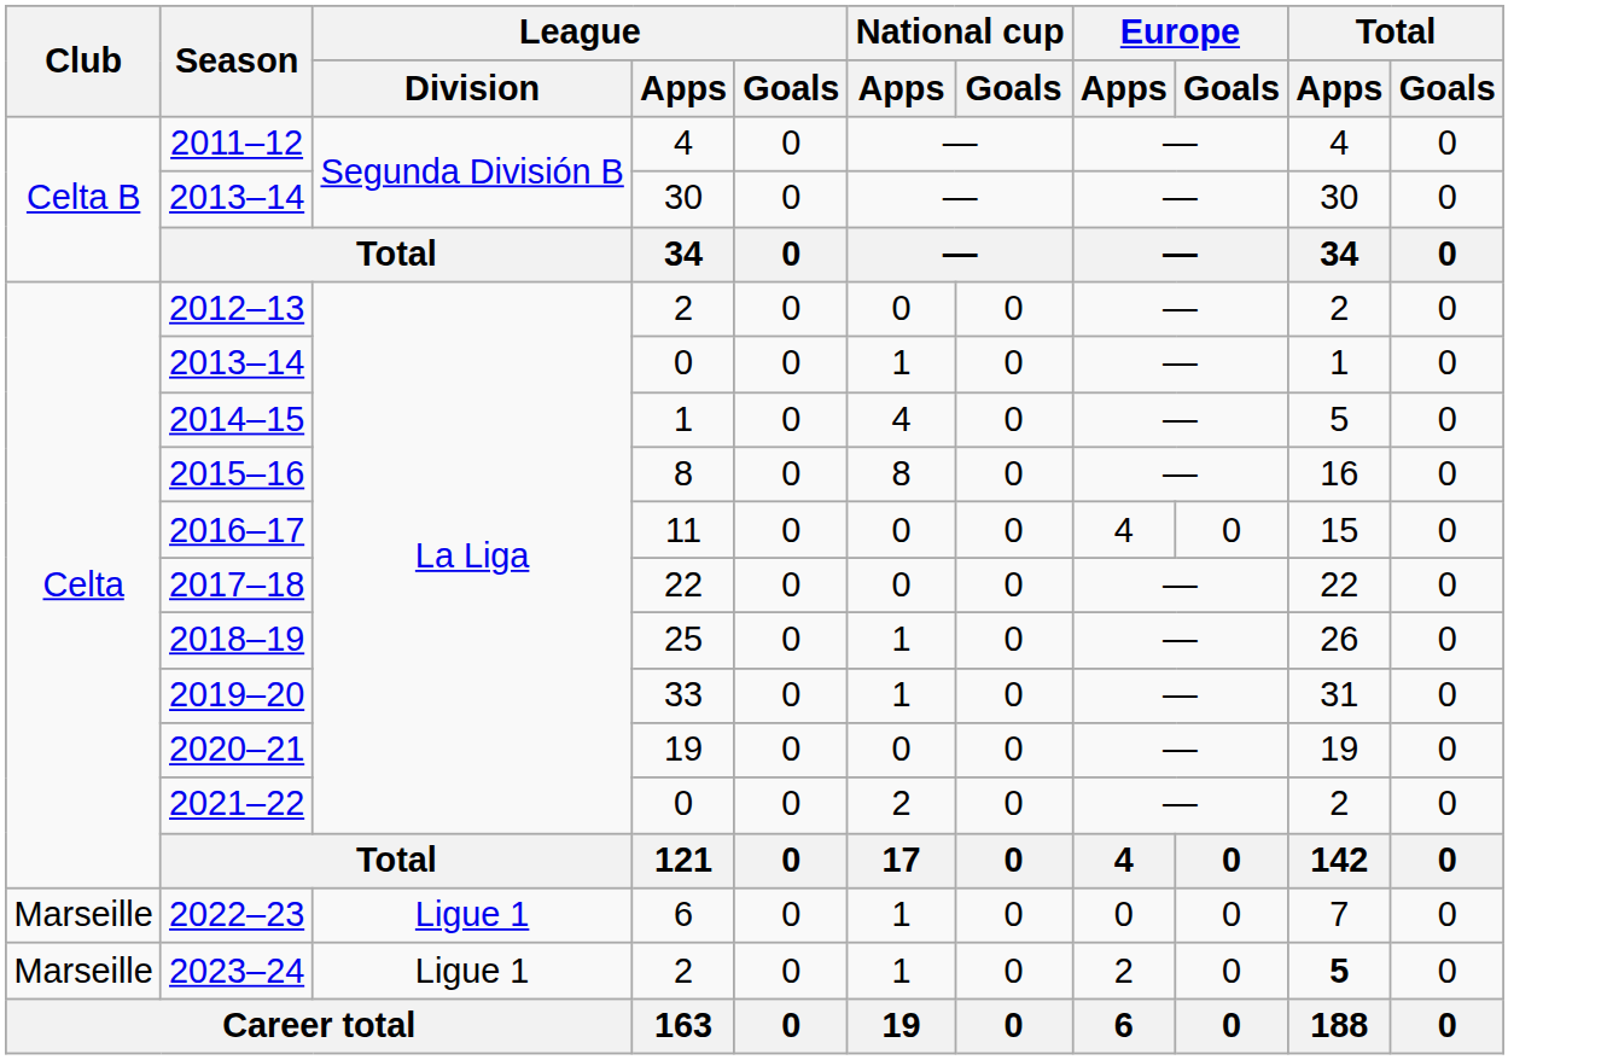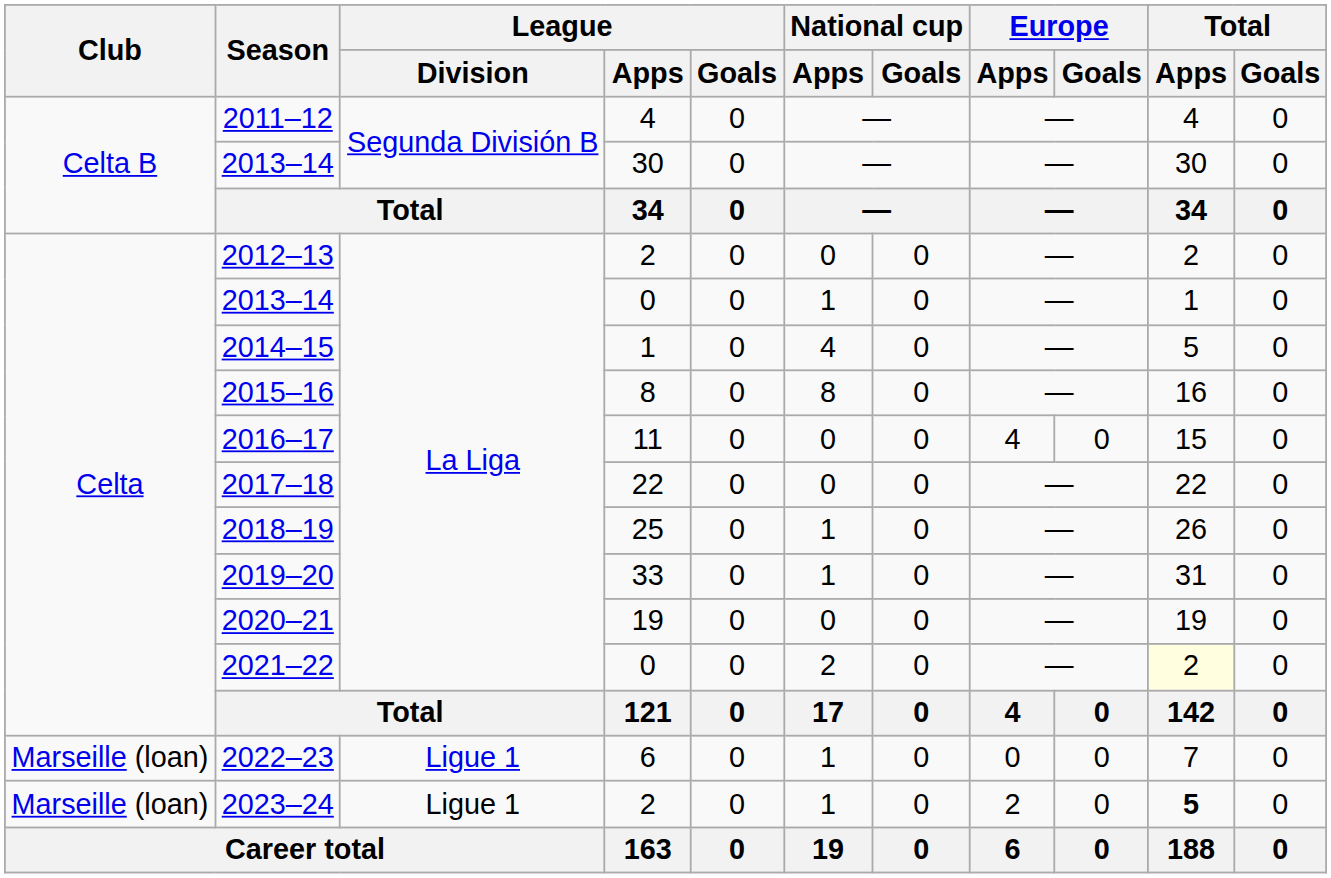2021–22 | Total / Apps: no background -> lightyellow background
2022–23 | Club: Marseille -> Marseille (loan)
2023–24 | Club: Marseille -> Marseille (loan)
